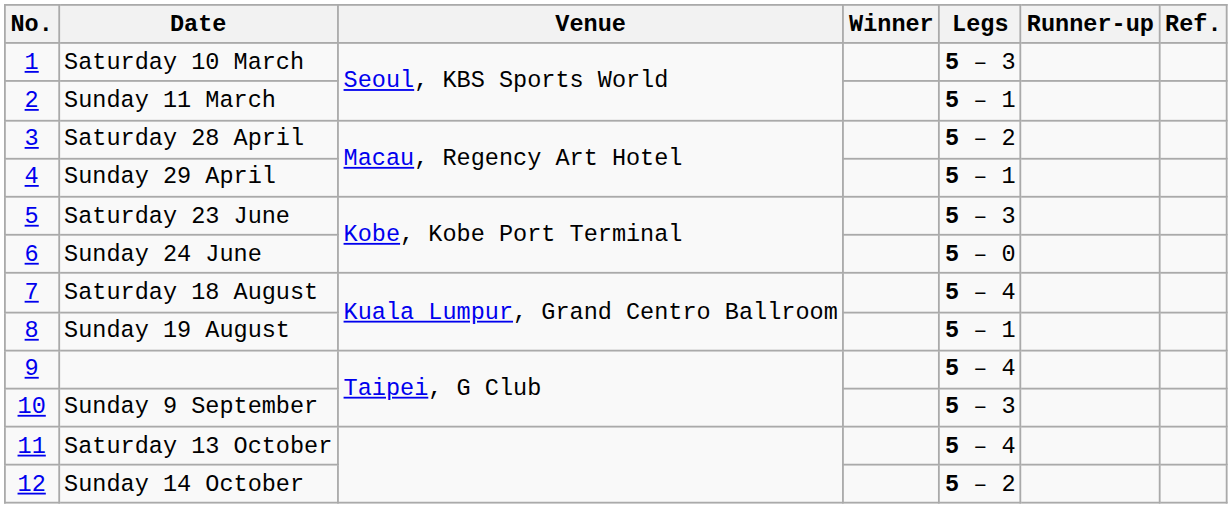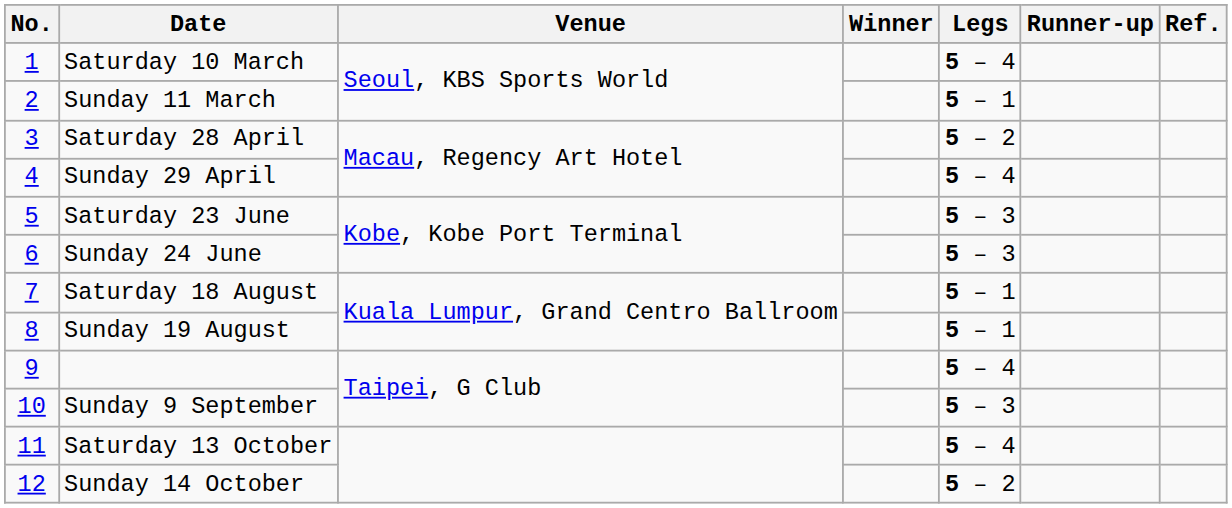Saturday 10 March | Legs: 5 – 3 -> 5 – 4
Sunday 29 April | Legs: 5 – 1 -> 5 – 4
Sunday 24 June | Legs: 5 – 0 -> 5 – 3
Saturday 18 August | Legs: 5 – 4 -> 5 – 1
